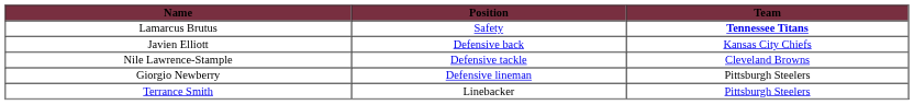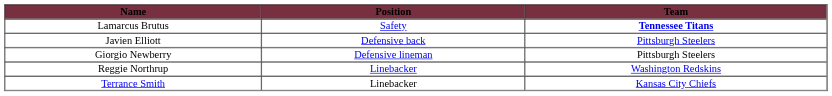Javien Elliott | Team: Kansas City Chiefs -> Pittsburgh Steelers
- row: Nile Lawrence-Stample | Defensive tackle | Cleveland Browns
+ row: Reggie Northrup | Linebacker | Washington Redskins
Terrance Smith | Team: Pittsburgh Steelers -> Kansas City Chiefs
